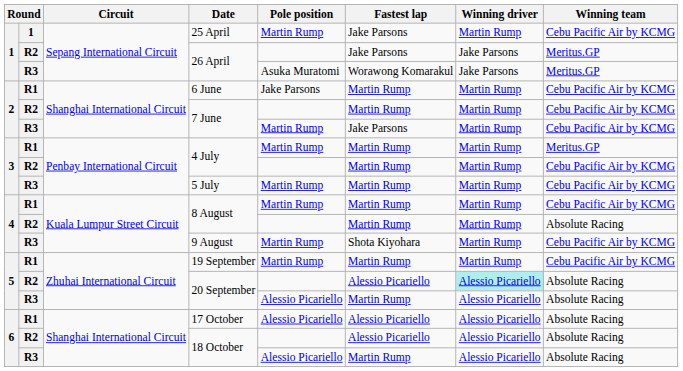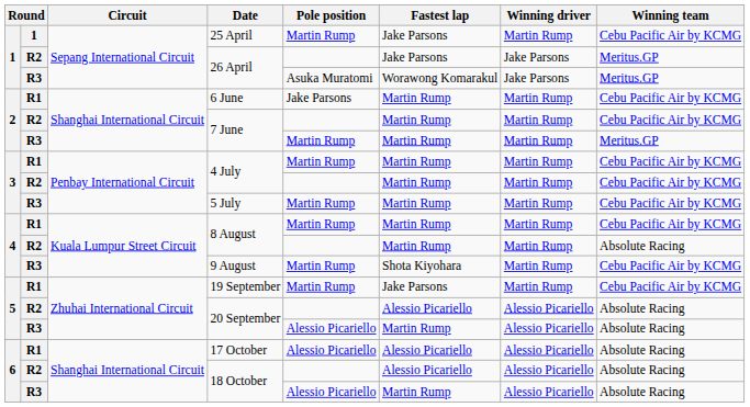R3 / 7 June | Fastest lap: Jake Parsons -> Martin Rump
R3 / 7 June | Winning team: Cebu Pacific Air by KCMG -> Meritus.GP
R1 / 4 July | Winning team: Meritus.GP -> Cebu Pacific Air by KCMG
19 September | Fastest lap: Martin Rump -> Jake Parsons
R2 / 20 September | Winning driver: paleturquoise background -> no background
